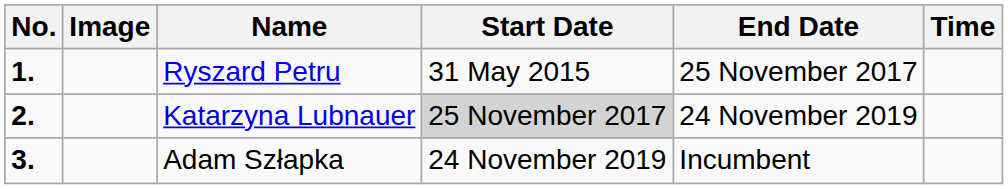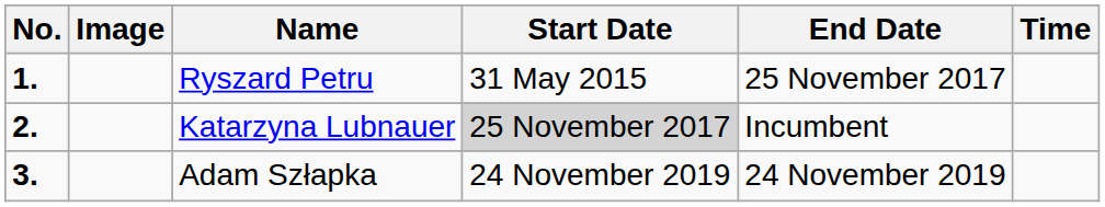Katarzyna Lubnauer | End Date: 24 November 2019 -> Incumbent
Adam Szłapka | End Date: Incumbent -> 24 November 2019
